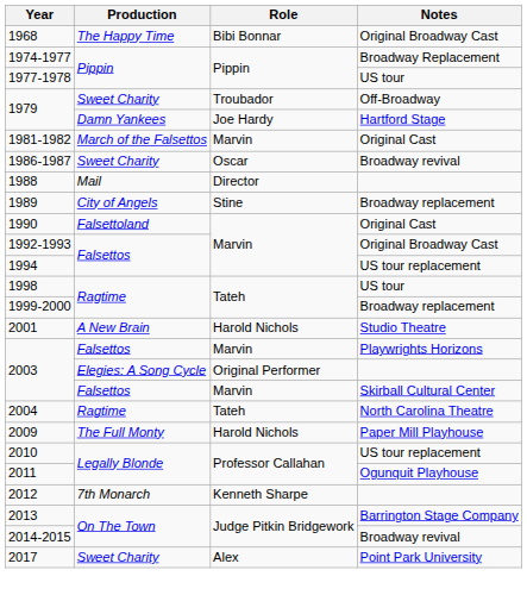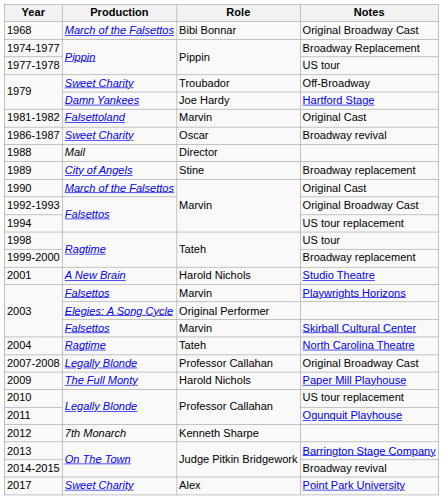1968 | Production: The Happy Time -> March of the Falsettos
1981-1982 | Production: March of the Falsettos -> Falsettoland
1990 | Production: Falsettoland -> March of the Falsettos
+ row: 2007-2008 | Legally Blonde | Professor Callahan | Original Broadway Cast
